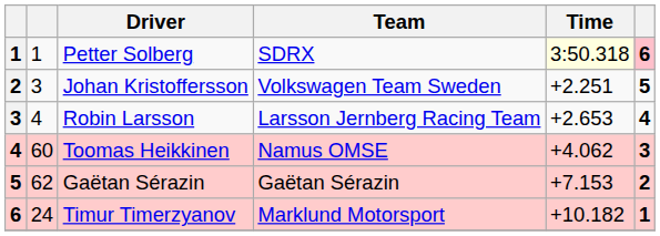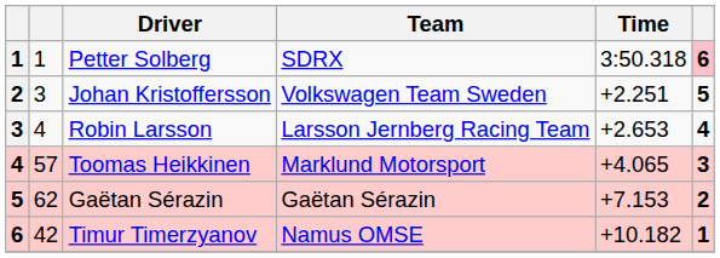Petter Solberg | Time: lightyellow background -> no background
Toomas Heikkinen | column 2: 60 -> 57
Toomas Heikkinen | Team: Namus OMSE -> Marklund Motorsport
Toomas Heikkinen | Time: +4.062 -> +4.065
Timur Timerzyanov | column 2: 24 -> 42
Timur Timerzyanov | Team: Marklund Motorsport -> Namus OMSE
